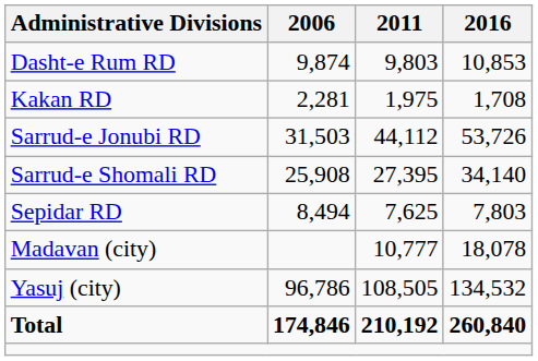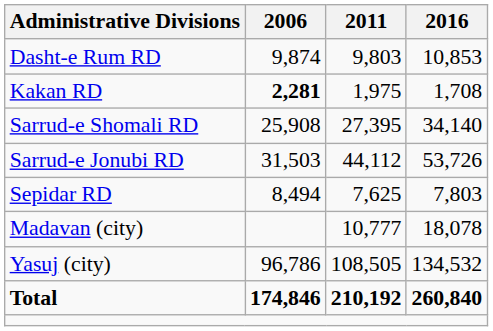Kakan RD | 2006: normal -> bold
rows swapped: Sarrud-e Jonubi RD <-> Sarrud-e Shomali RD
